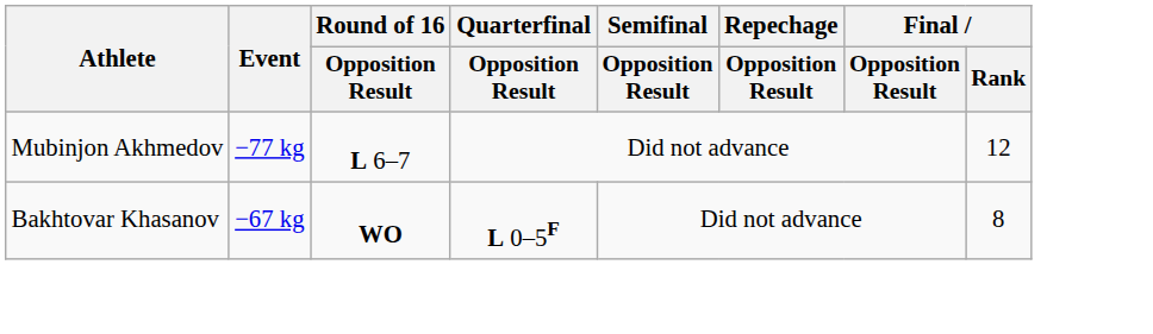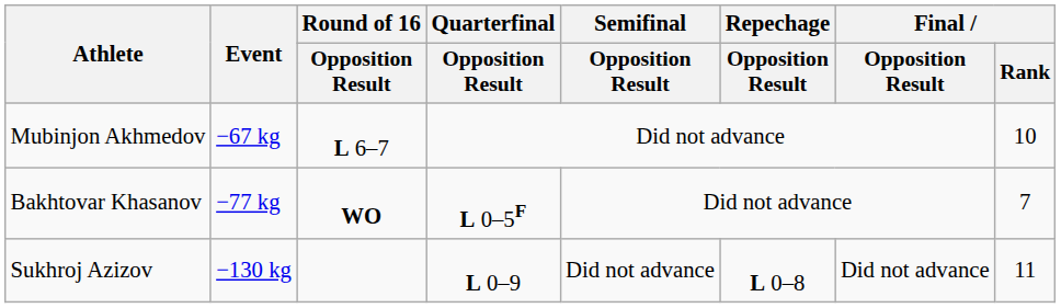Mubinjon Akhmedov | Event: −77 kg -> −67 kg
Mubinjon Akhmedov | Final / Rank: 12 -> 10
Bakhtovar Khasanov | Event: −67 kg -> −77 kg
Bakhtovar Khasanov | Final / Rank: 8 -> 7
+ row: Sukhroj Azizov | −130 kg | L 0–9 | Did not advance | L 0–8 | Did not advance | 11
